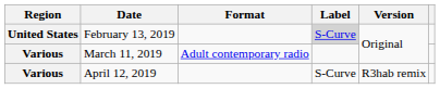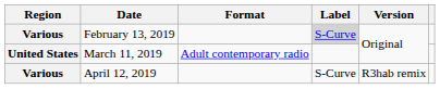February 13, 2019 | Region: United States -> Various
March 11, 2019 | Region: Various -> United States
